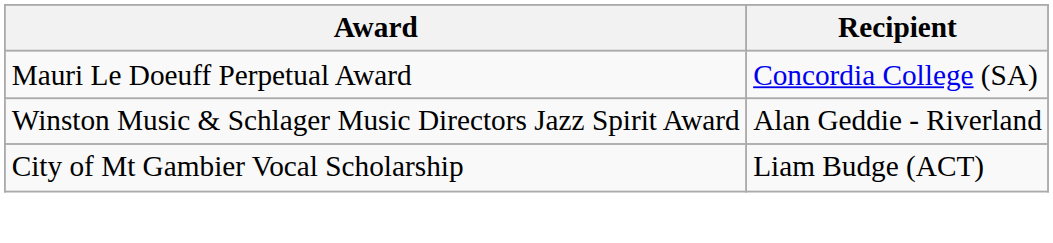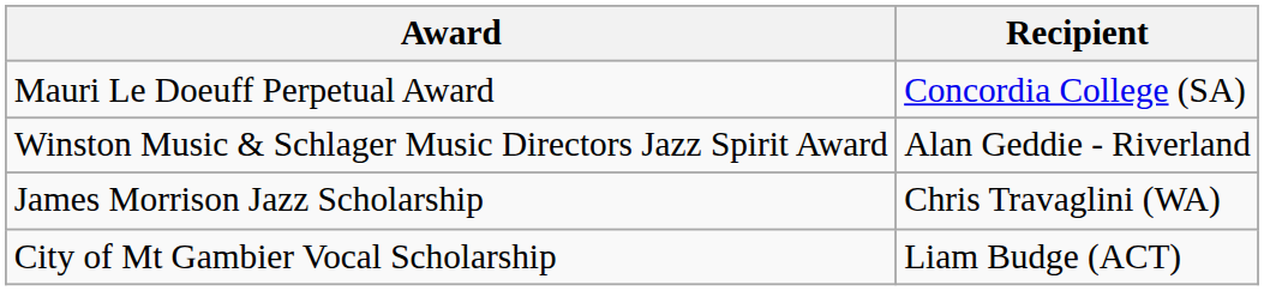+ row: James Morrison Jazz Scholarship | Chris Travaglini (WA)
